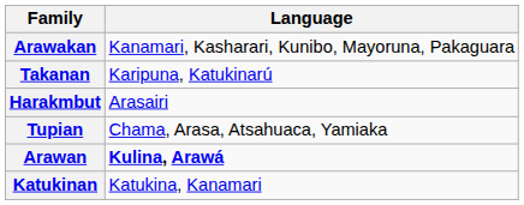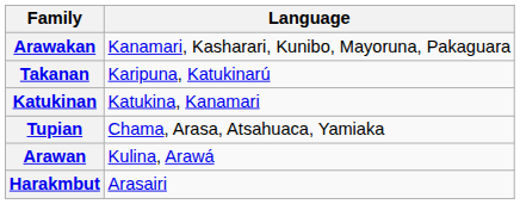rows swapped: Katukinan <-> Harakmbut
Arawan | Language: bold -> normal
